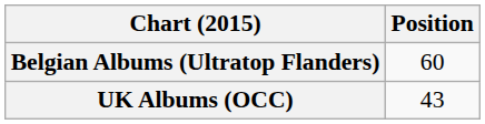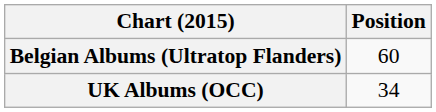UK Albums (OCC) | Position: 43 -> 34
